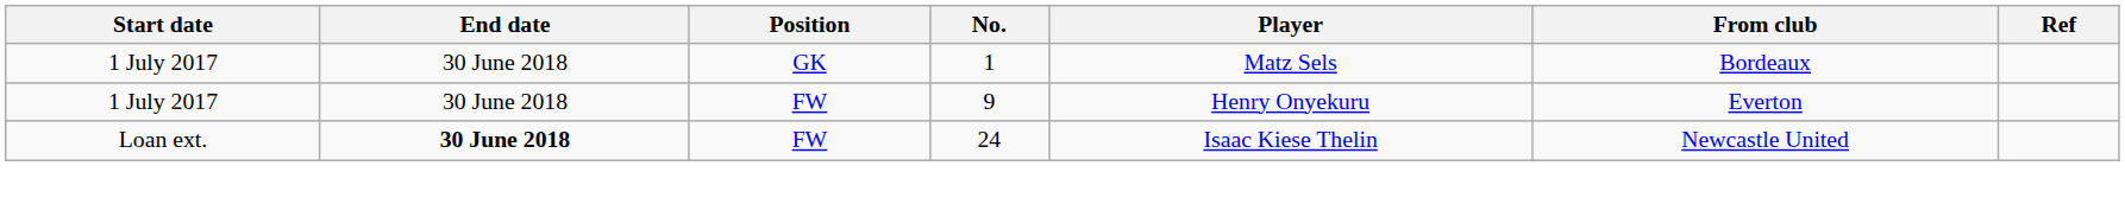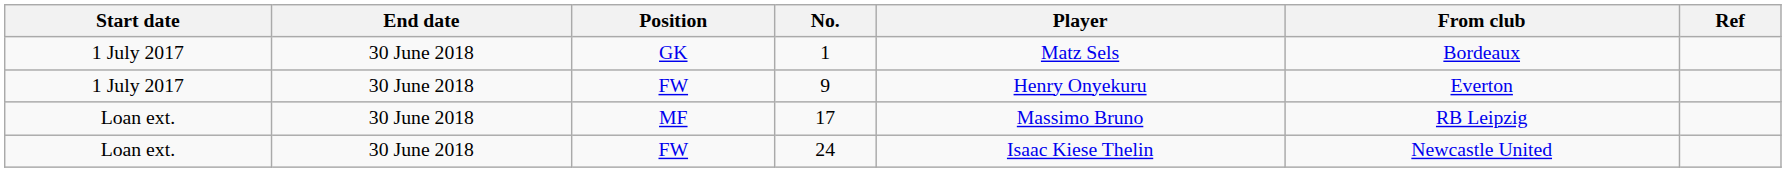+ row: Loan ext. | 30 June 2018 | MF | 17 | Massimo Bruno | RB Leipzig
24 | End date: bold -> normal
